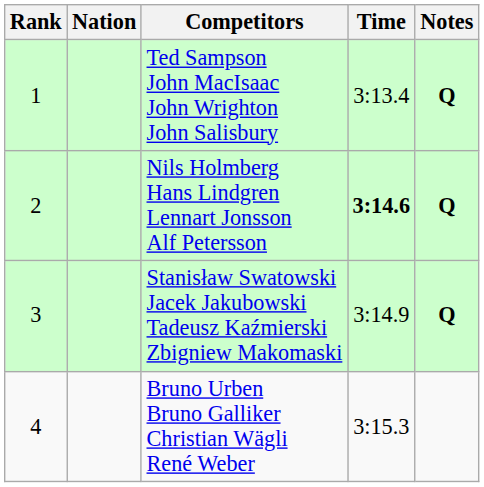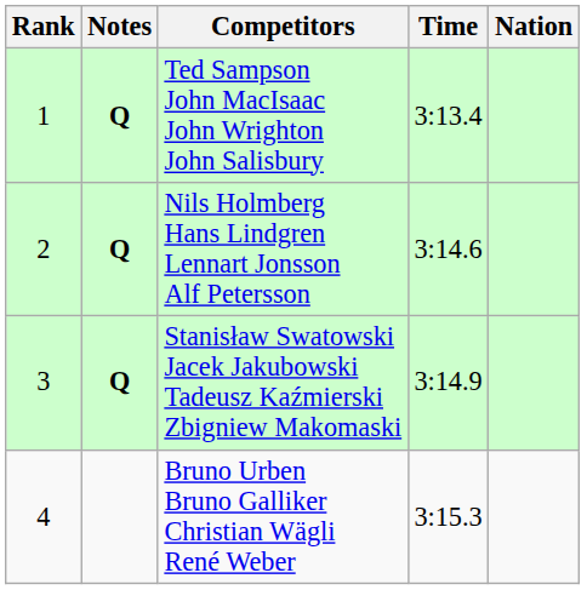columns swapped: Nation <-> Notes
Nils Holmberg Hans Lindgren Lennart Jonsson Alf Petersson | Time: bold -> normal
